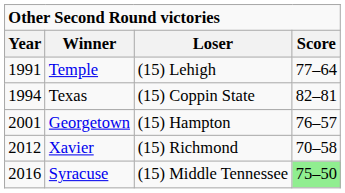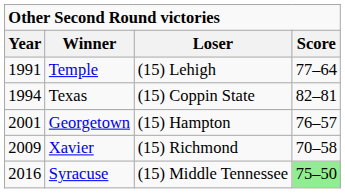Xavier | Year: 2012 -> 2009
